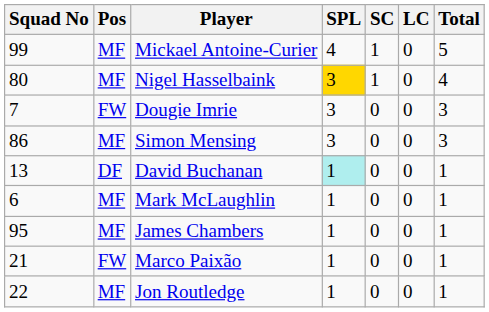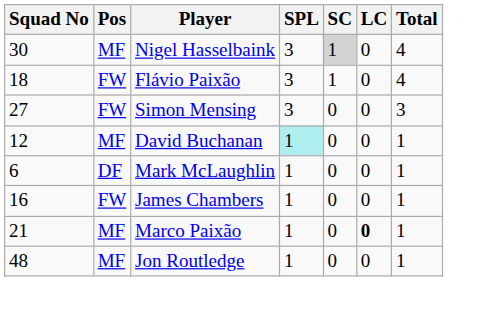- row: 99 | MF | Mickael Antoine-Curier | 4 | 1 | 0 | 5
Nigel Hasselbaink | Squad No: 80 -> 30
Nigel Hasselbaink | SPL: gold background -> no background
Nigel Hasselbaink | SC: no background -> lightgrey background
+ row: 18 | FW | Flávio Paixão | 3 | 1 | 0 | 4
- row: 7 | FW | Dougie Imrie | 3 | 0 | 0 | 3
Simon Mensing | Squad No: 86 -> 27
Simon Mensing | Pos: MF -> FW
David Buchanan | Squad No: 13 -> 12
David Buchanan | Pos: DF -> MF
Mark McLaughlin | Pos: MF -> DF
James Chambers | Squad No: 95 -> 16
James Chambers | Pos: MF -> FW
Marco Paixão | Pos: FW -> MF
Marco Paixão | LC: normal -> bold
Jon Routledge | Squad No: 22 -> 48
